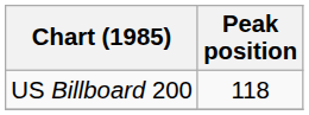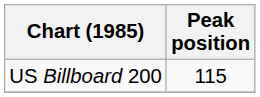US Billboard 200 | Peak position: 118 -> 115
